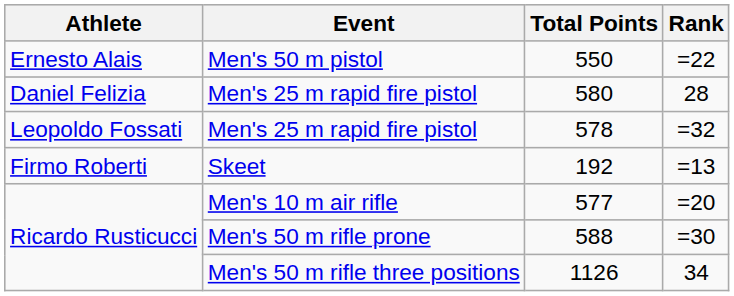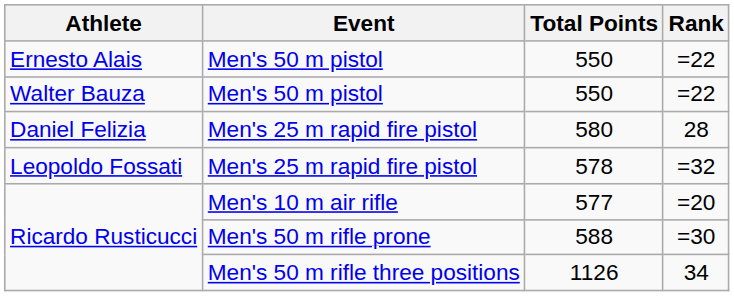+ row: Walter Bauza | Men's 50 m pistol | 550 | =22
- row: Firmo Roberti | Skeet | 192 | =13
